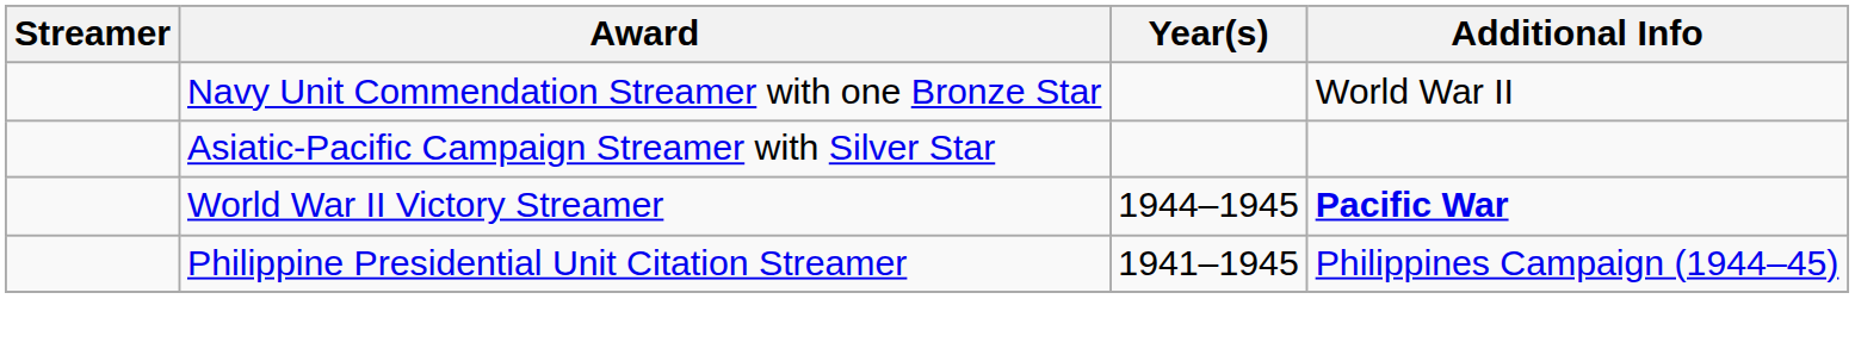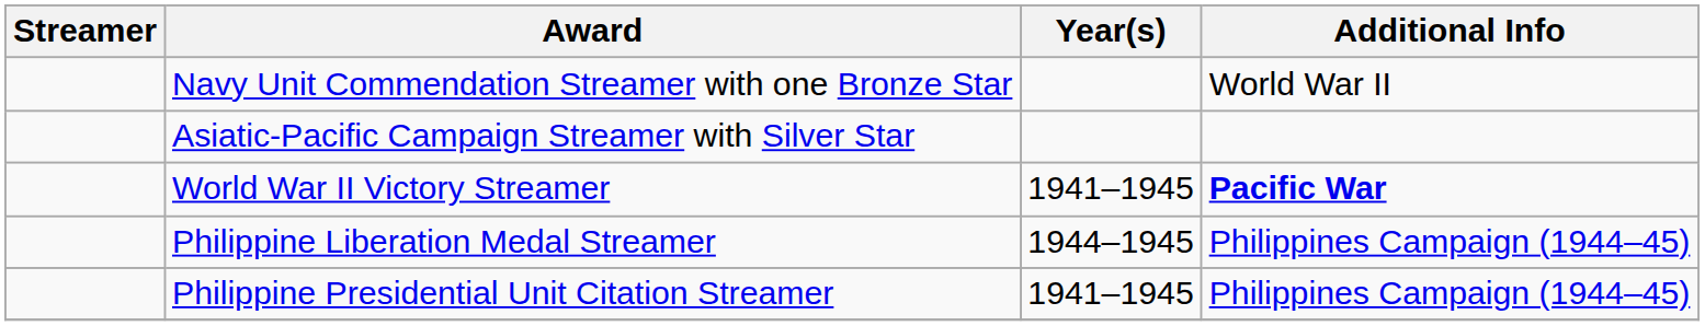World War II Victory Streamer | Year(s): 1944–1945 -> 1941–1945
+ row: Philippine Liberation Medal Streamer | 1944–1945 | Philippines Campaign (1944–45)
